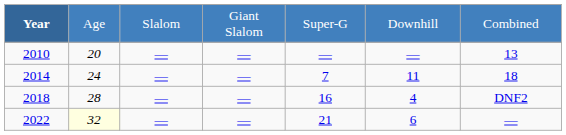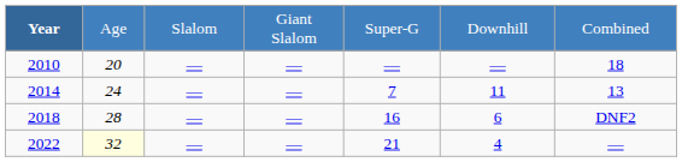2010 | column 7: 13 -> 18
2014 | column 7: 18 -> 13
2018 | column 6: 4 -> 6
2022 | column 6: 6 -> 4
